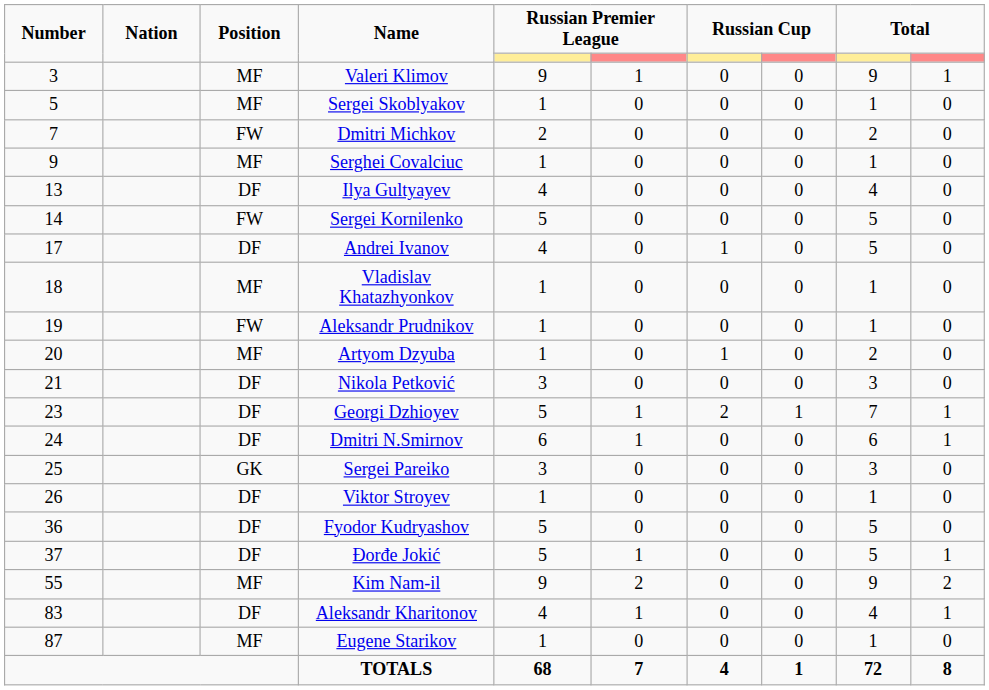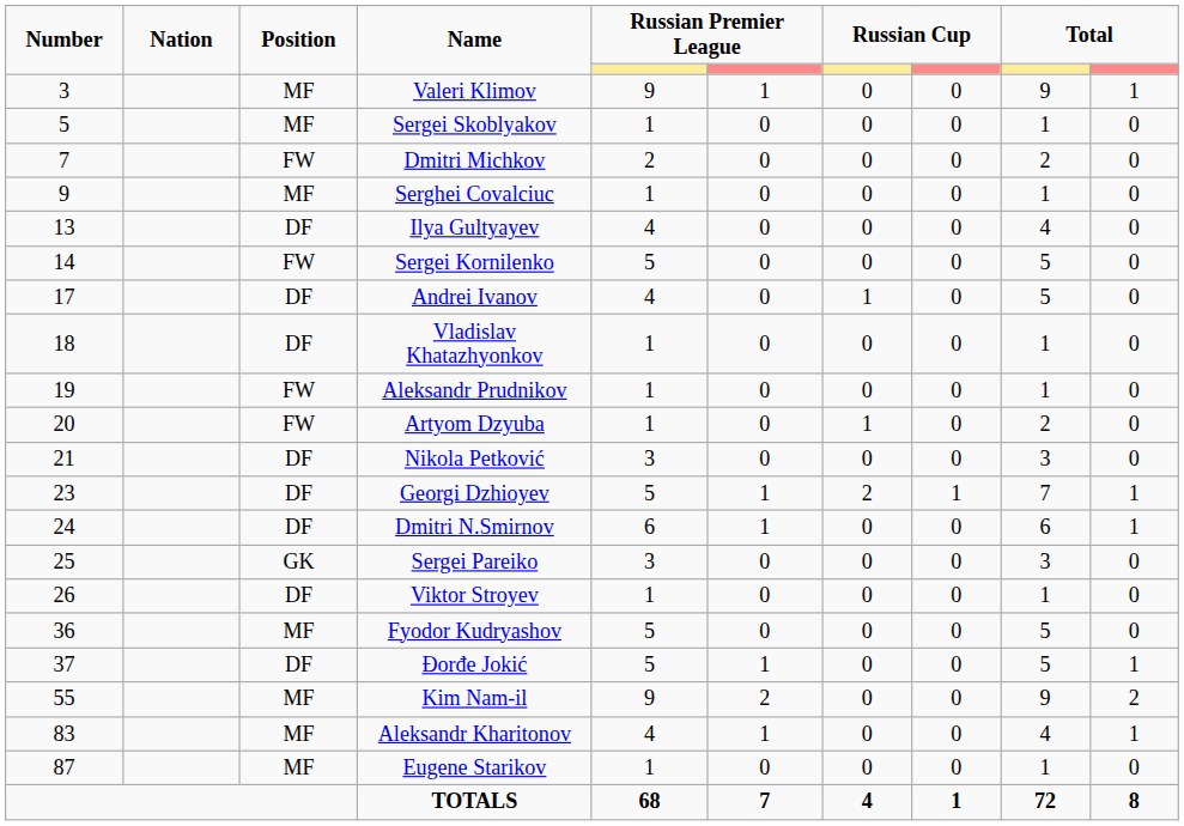Vladislav Khatazhyonkov | Position: MF -> DF
Artyom Dzyuba | Position: MF -> FW
Fyodor Kudryashov | Position: DF -> MF
Aleksandr Kharitonov | Position: DF -> MF
